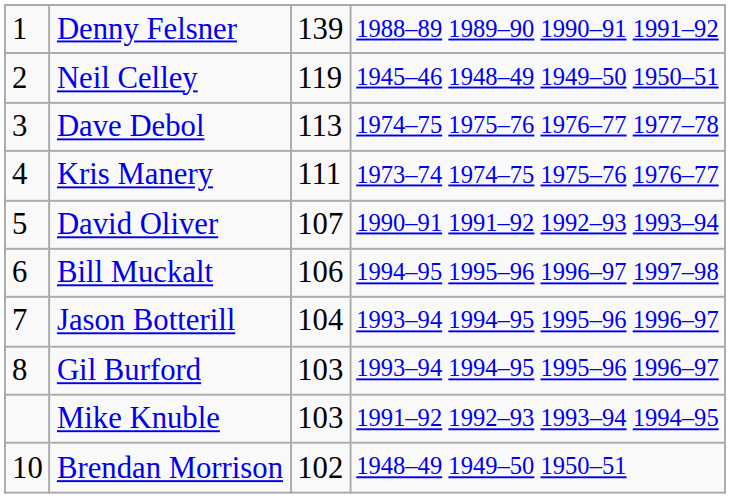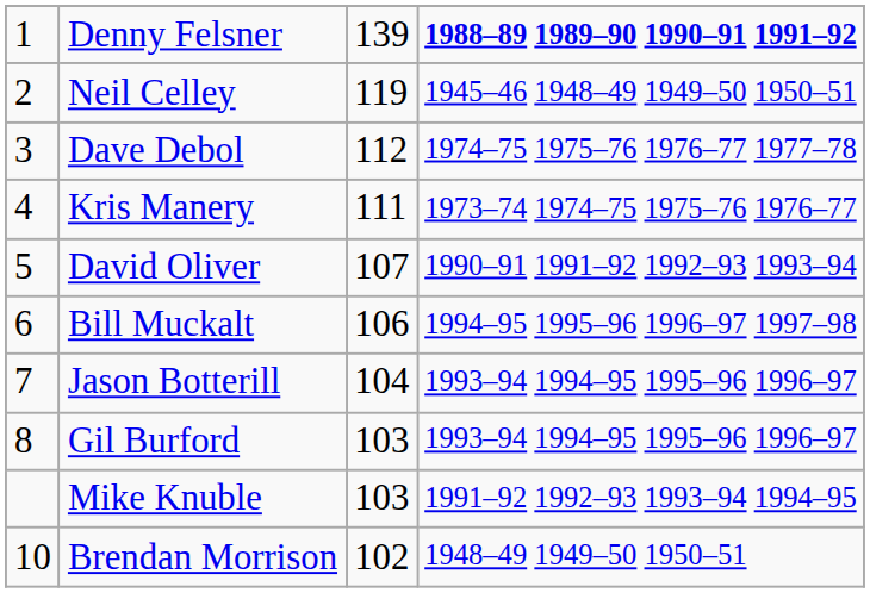Denny Felsner | column 4: normal -> bold
Dave Debol | column 3: 113 -> 112
